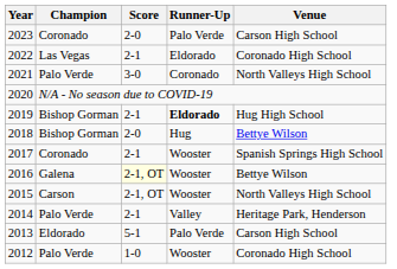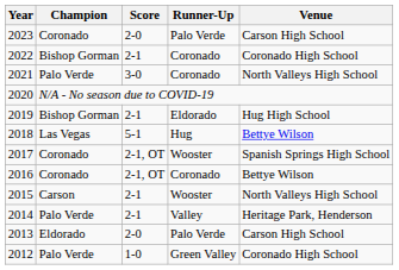2022 | Champion: Las Vegas -> Bishop Gorman
2022 | Runner-Up: Eldorado -> Coronado
2019 | Runner-Up: bold -> normal
2018 | Champion: Bishop Gorman -> Las Vegas
2018 | Score: 2-0 -> 5-1
2017 | Score: 2-1 -> 2-1, OT
2016 | Champion: Galena -> Coronado
2016 | Score: lightyellow background -> no background
2016 | Runner-Up: Wooster -> Coronado
2015 | Score: 2-1, OT -> 2-1
2013 | Score: 5-1 -> 2-0
2012 | Runner-Up: Wooster -> Green Valley
